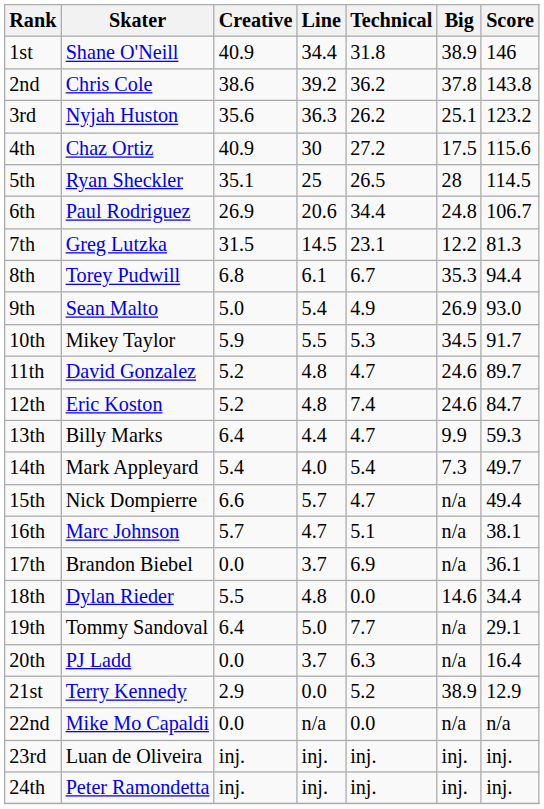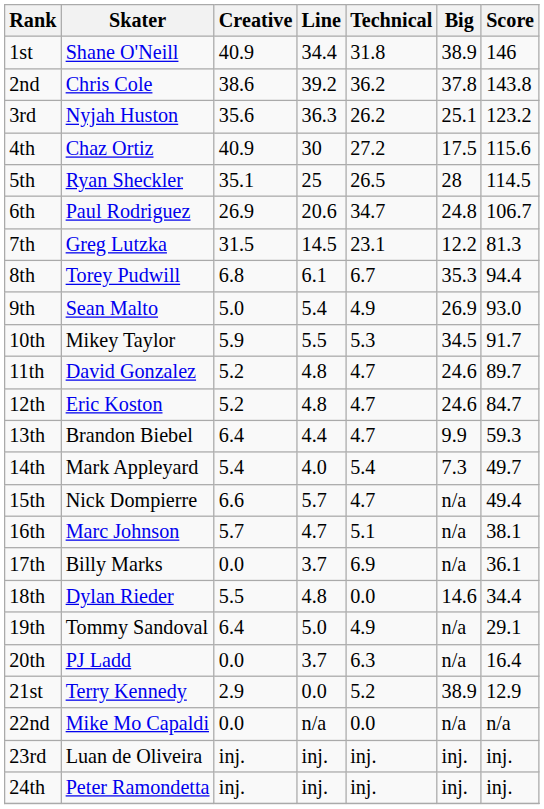6th | Technical: 34.4 -> 34.7
12th | Technical: 7.4 -> 4.7
13th | Skater: Billy Marks -> Brandon Biebel
17th | Skater: Brandon Biebel -> Billy Marks
19th | Technical: 7.7 -> 4.9
